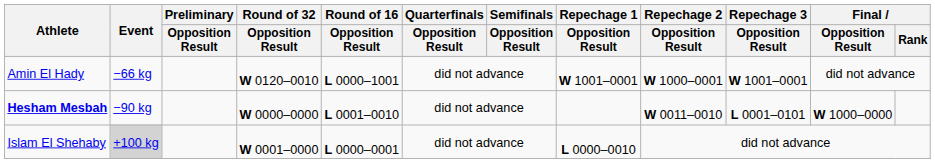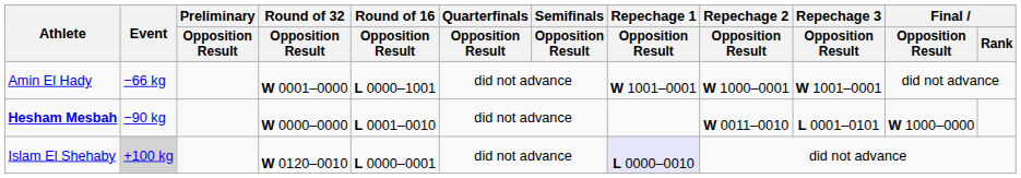Amin El Hady | Round of 32 / Opposition Result: W 0120–0010 -> W 0001–0000
Islam El Shehaby | Round of 32 / Opposition Result: W 0001–0000 -> W 0120–0010
Islam El Shehaby | Repechage 1 / Opposition Result: no background -> lavender background
